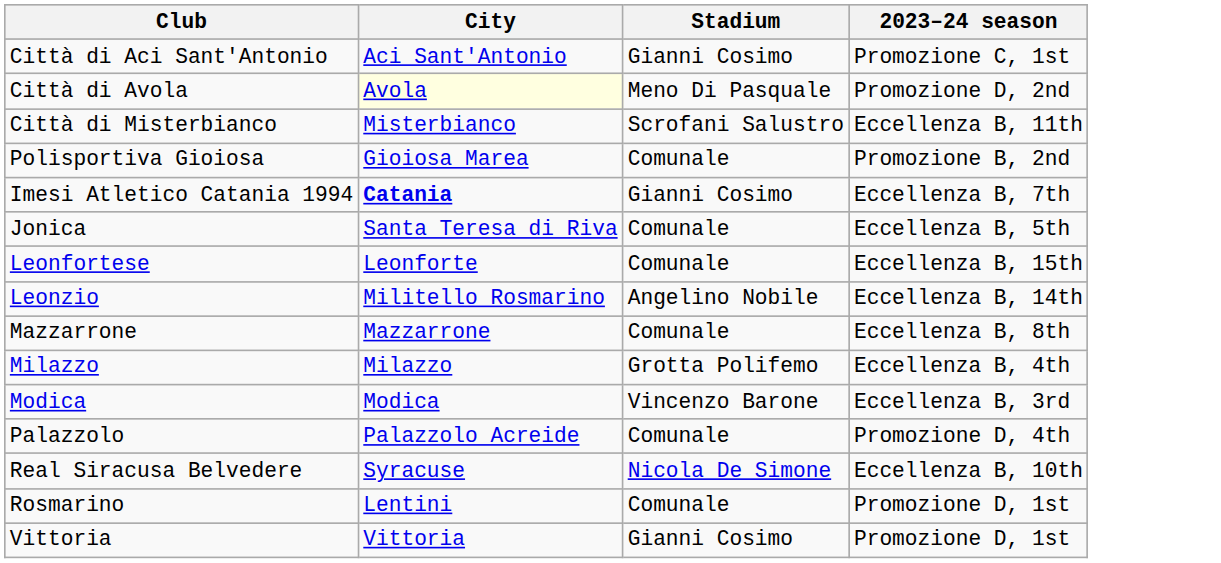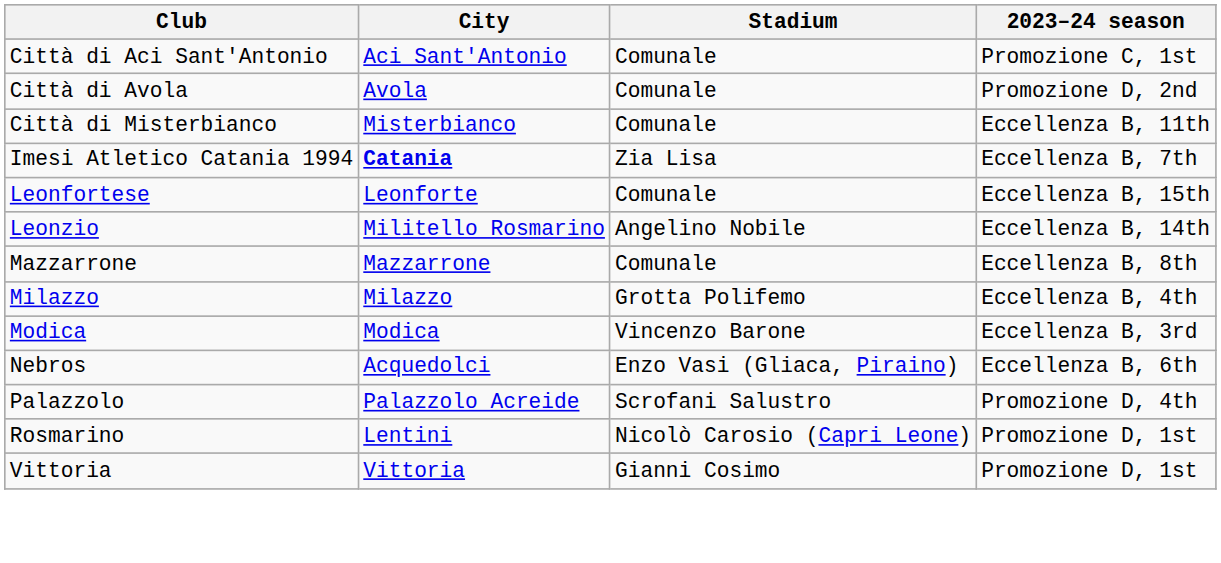Città di Aci Sant'Antonio | Stadium: Gianni Cosimo -> Comunale
Città di Avola | City: lightyellow background -> no background
Città di Avola | Stadium: Meno Di Pasquale -> Comunale
Città di Misterbianco | Stadium: Scrofani Salustro -> Comunale
- row: Polisportiva Gioiosa | Gioiosa Marea | Comunale | Promozione B, 2nd
Imesi Atletico Catania 1994 | Stadium: Gianni Cosimo -> Zia Lisa
- row: Jonica | Santa Teresa di Riva | Comunale | Eccellenza B, 5th
+ row: Nebros | Acquedolci | Enzo Vasi (Gliaca, Piraino) | Eccellenza B, 6th
Palazzolo | Stadium: Comunale -> Scrofani Salustro
- row: Real Siracusa Belvedere | Syracuse | Nicola De Simone | Eccellenza B, 10th
Rosmarino | Stadium: Comunale -> Nicolò Carosio (Capri Leone)
